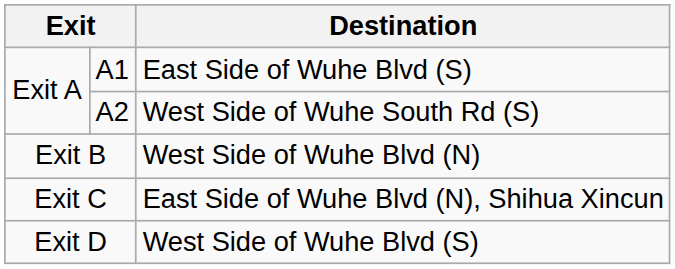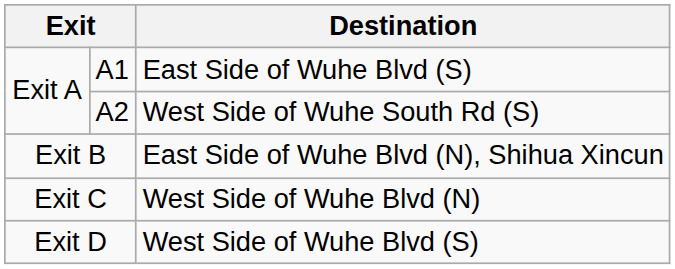Exit B | Destination: West Side of Wuhe Blvd (N) -> East Side of Wuhe Blvd (N), Shihua Xincun
Exit C | Destination: East Side of Wuhe Blvd (N), Shihua Xincun -> West Side of Wuhe Blvd (N)
